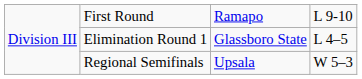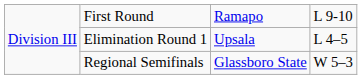Elimination Round 1 | column 3: Glassboro State -> Upsala
Regional Semifinals | column 3: Upsala -> Glassboro State
